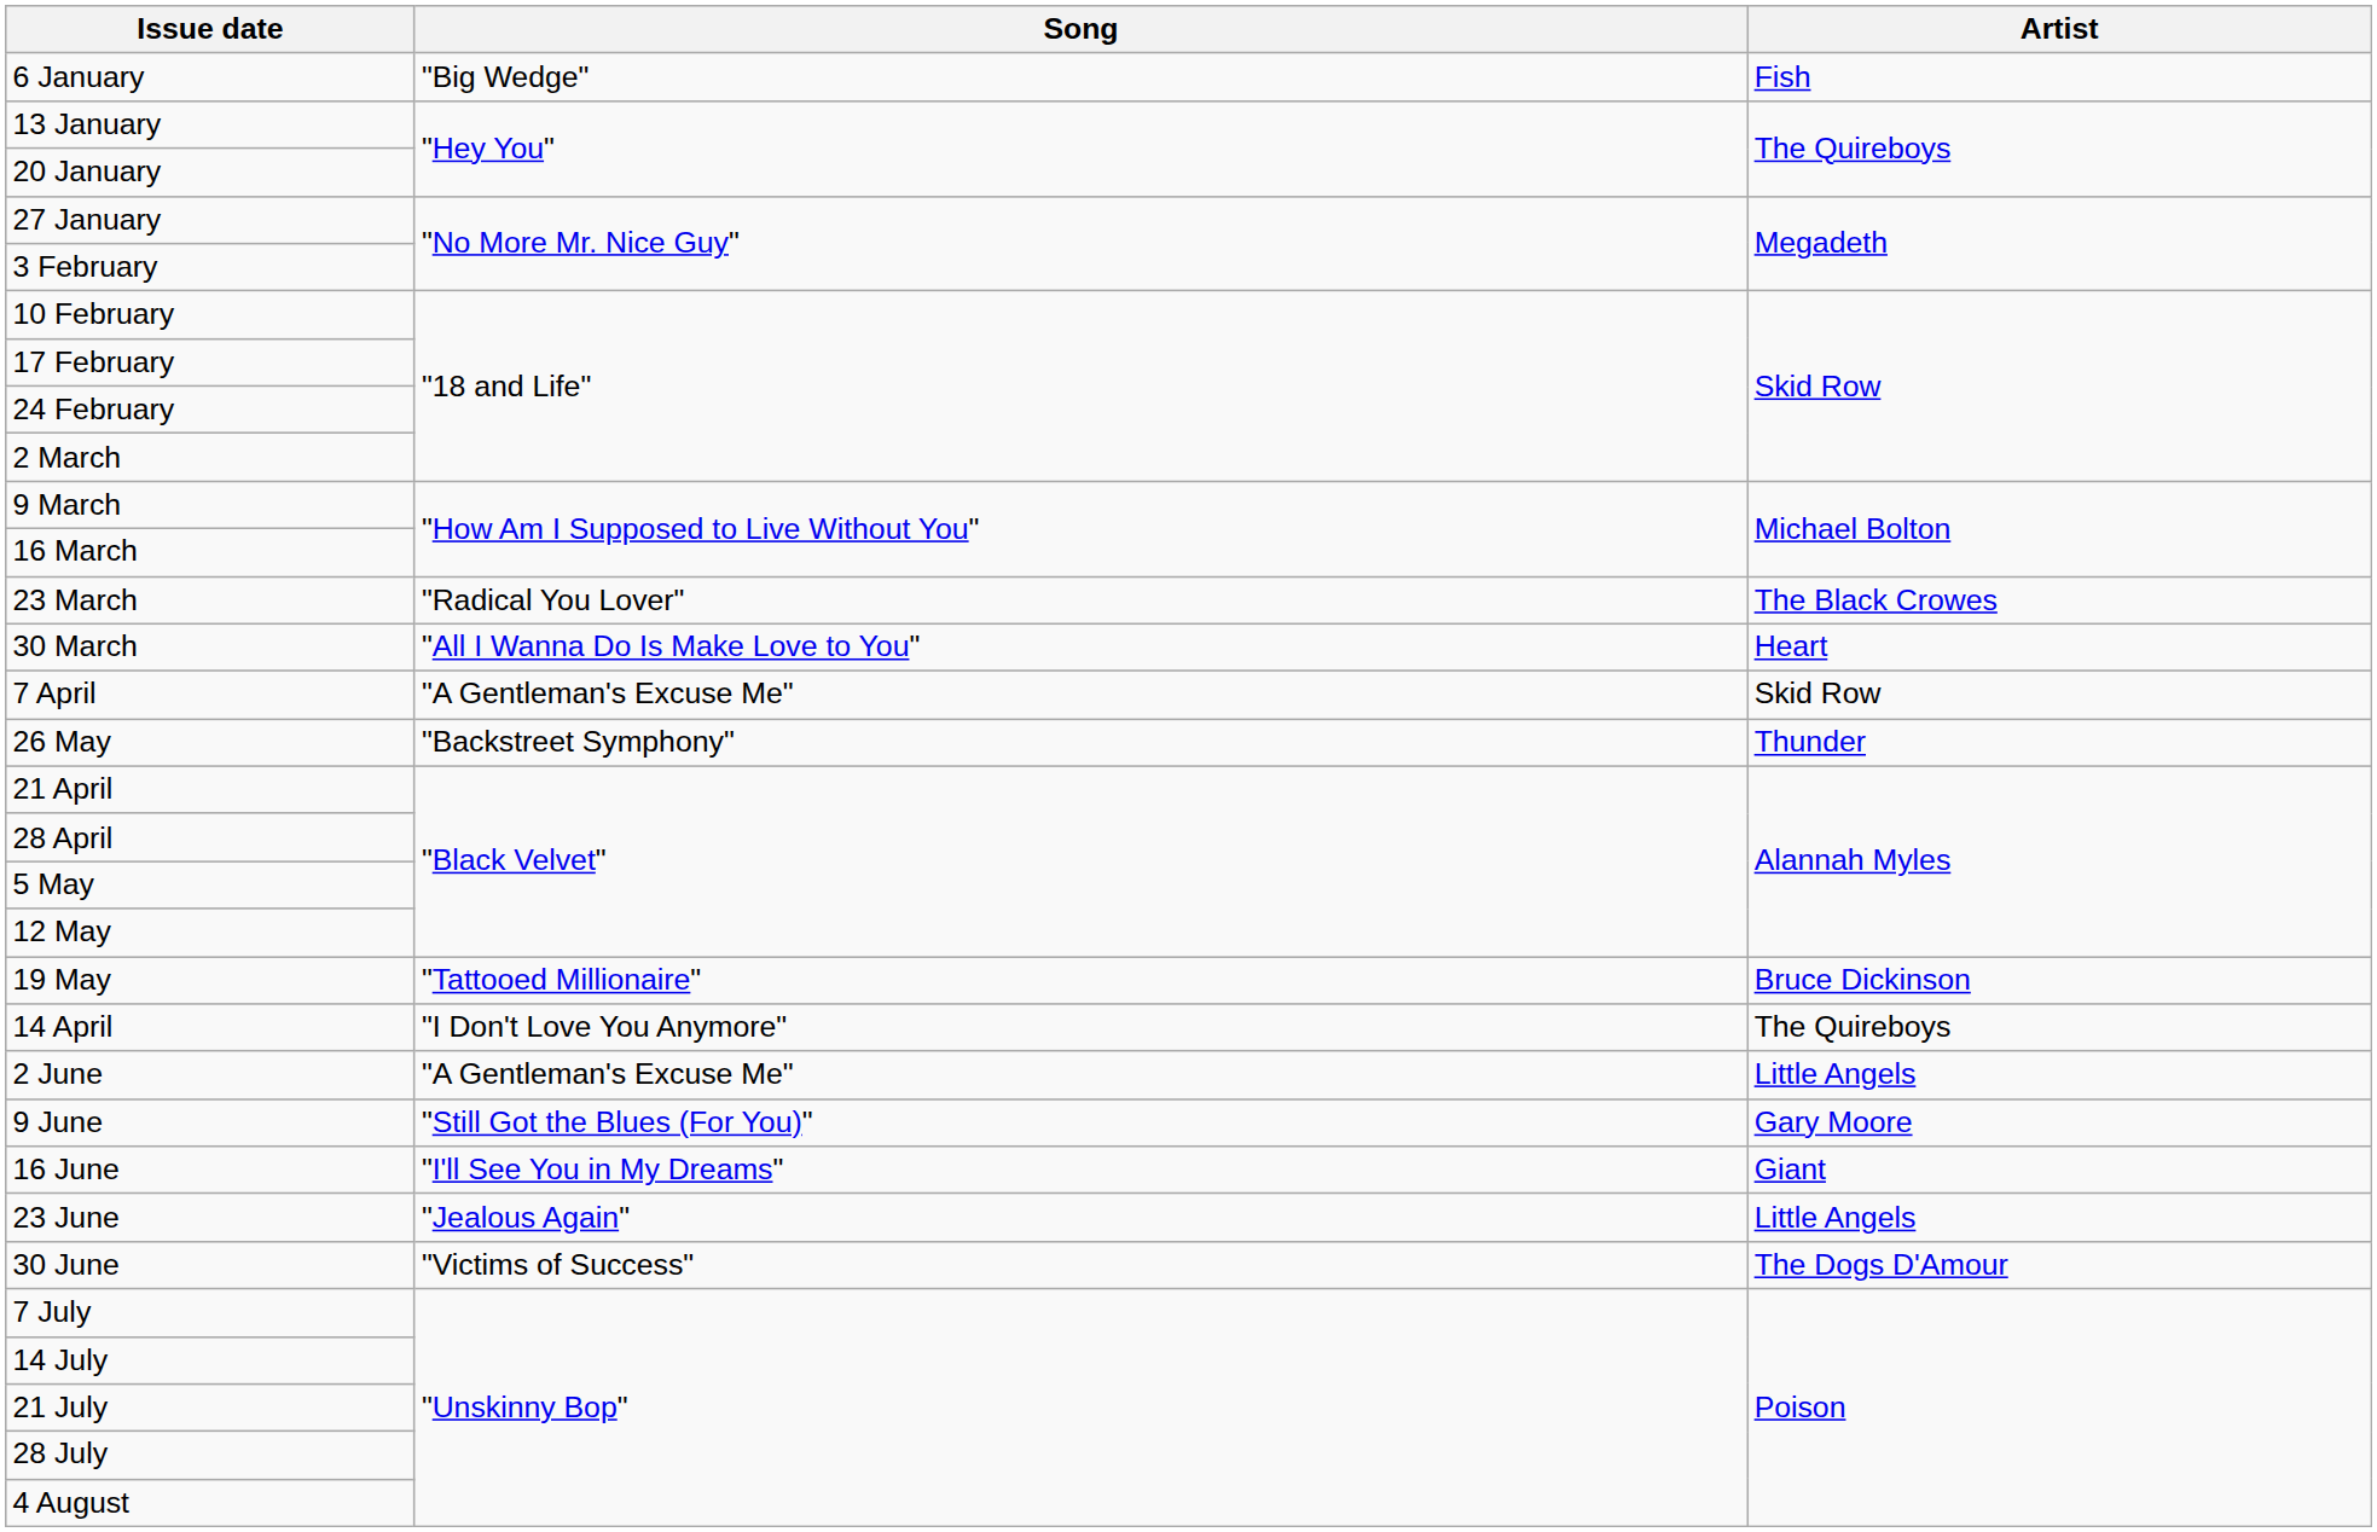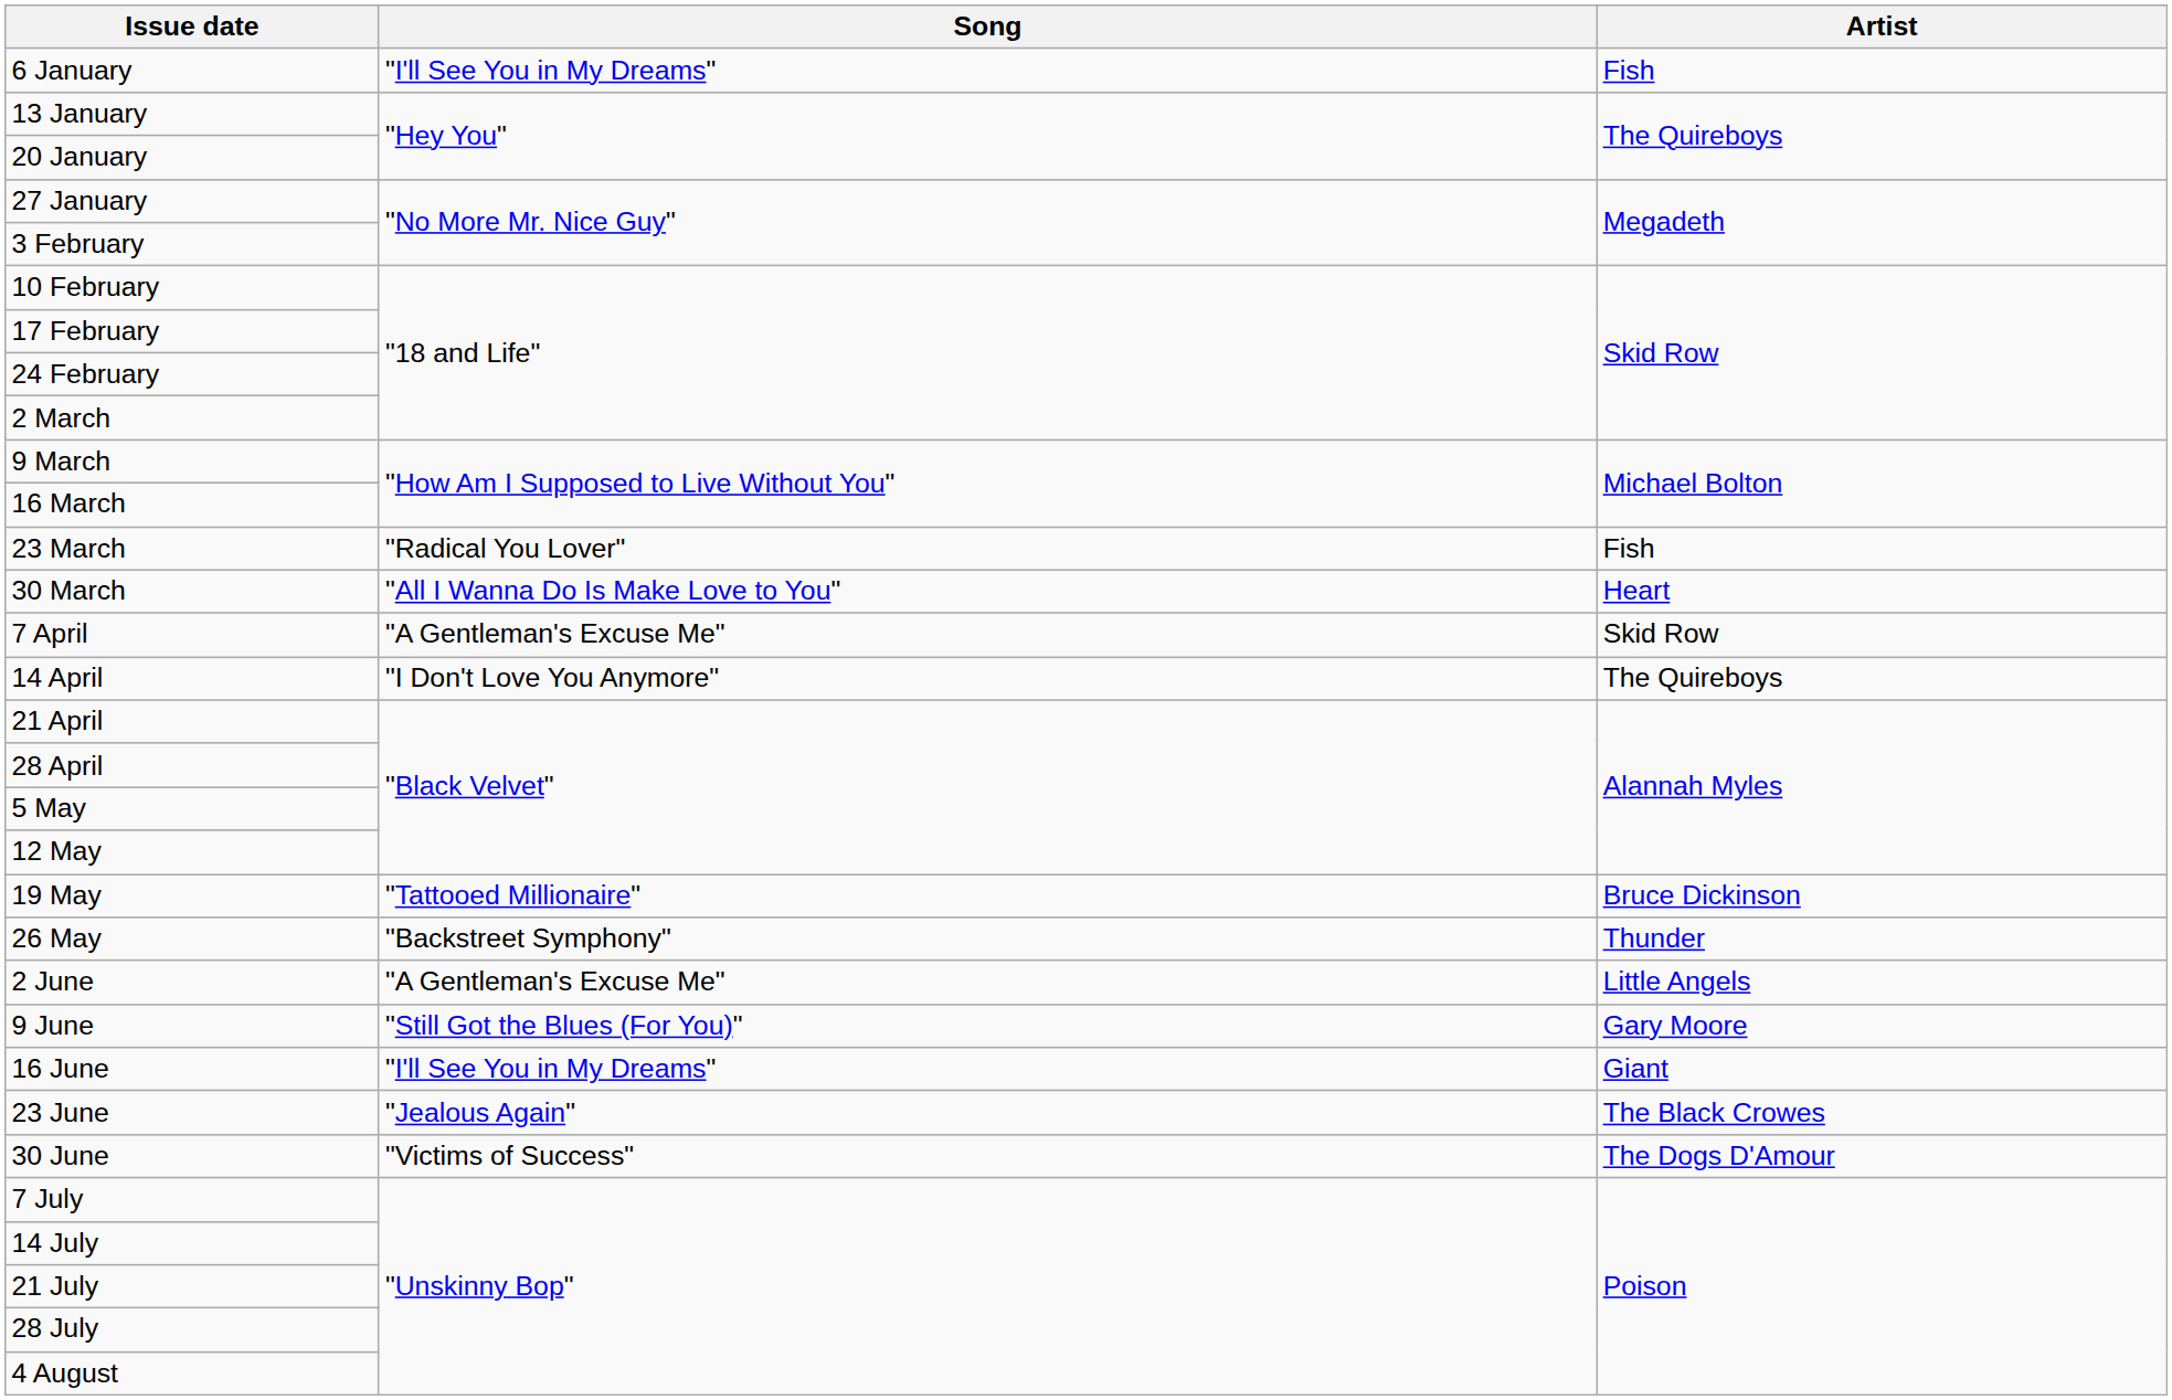6 January | Song: "Big Wedge" -> "I'll See You in My Dreams"
23 March | Artist: The Black Crowes -> Fish
rows swapped: 14 April <-> 26 May
23 June | Artist: Little Angels -> The Black Crowes
